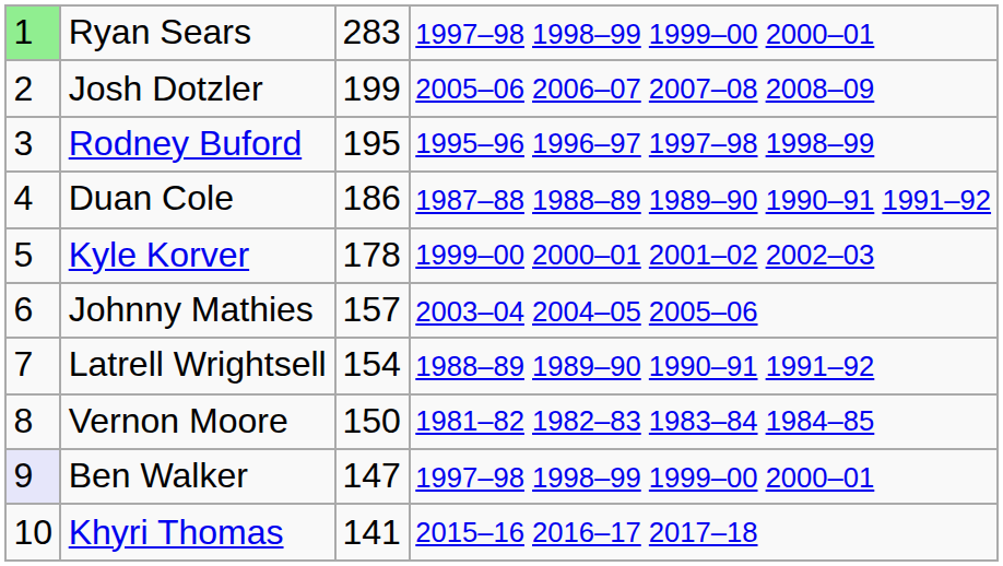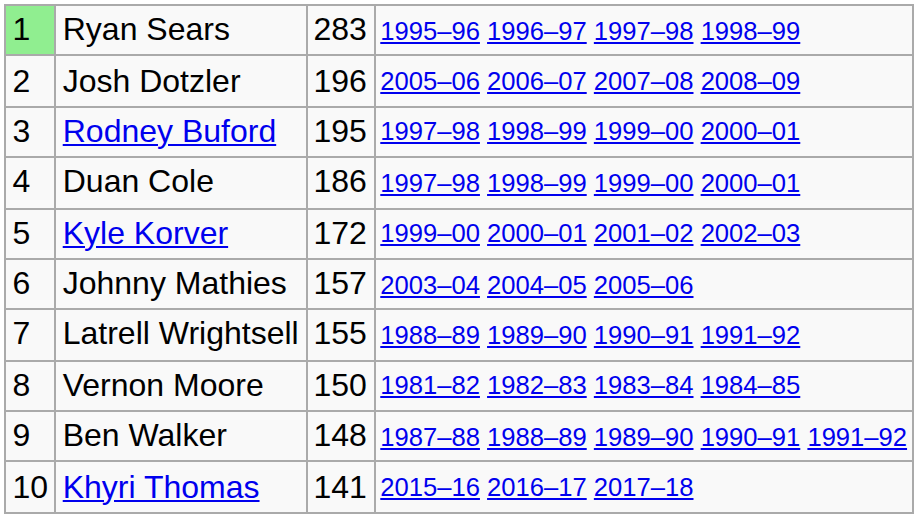Ryan Sears | column 4: 1997–98 1998–99 1999–00 2000–01 -> 1995–96 1996–97 1997–98 1998–99
Josh Dotzler | column 3: 199 -> 196
Rodney Buford | column 4: 1995–96 1996–97 1997–98 1998–99 -> 1997–98 1998–99 1999–00 2000–01
Duan Cole | column 4: 1987–88 1988–89 1989–90 1990–91 1991–92 -> 1997–98 1998–99 1999–00 2000–01
Kyle Korver | column 3: 178 -> 172
Latrell Wrightsell | column 3: 154 -> 155
Ben Walker | column 1: lavender background -> no background
Ben Walker | column 3: 147 -> 148
Ben Walker | column 4: 1997–98 1998–99 1999–00 2000–01 -> 1987–88 1988–89 1989–90 1990–91 1991–92
